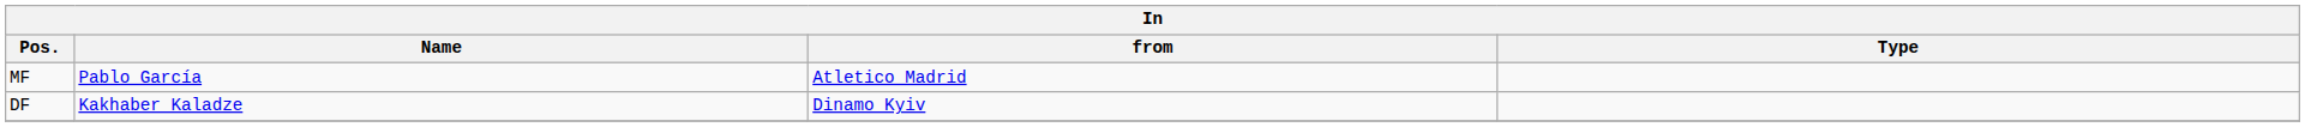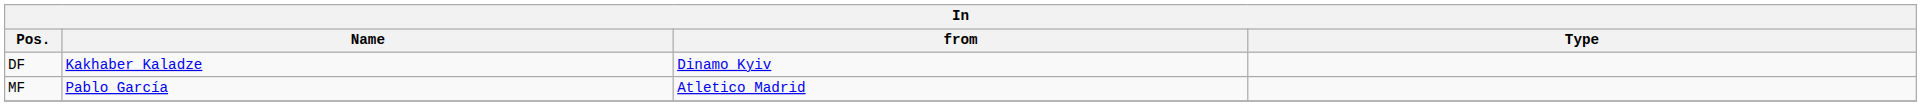rows swapped: DF <-> MF
